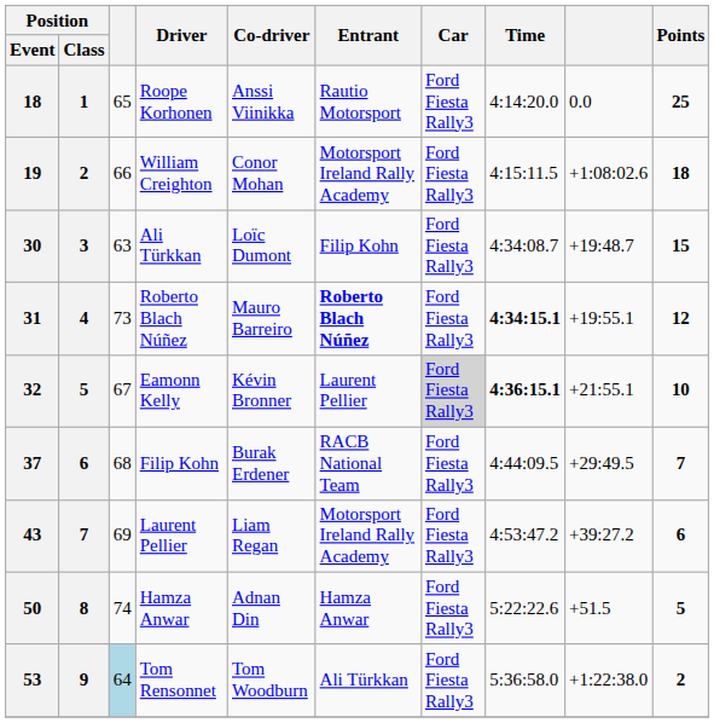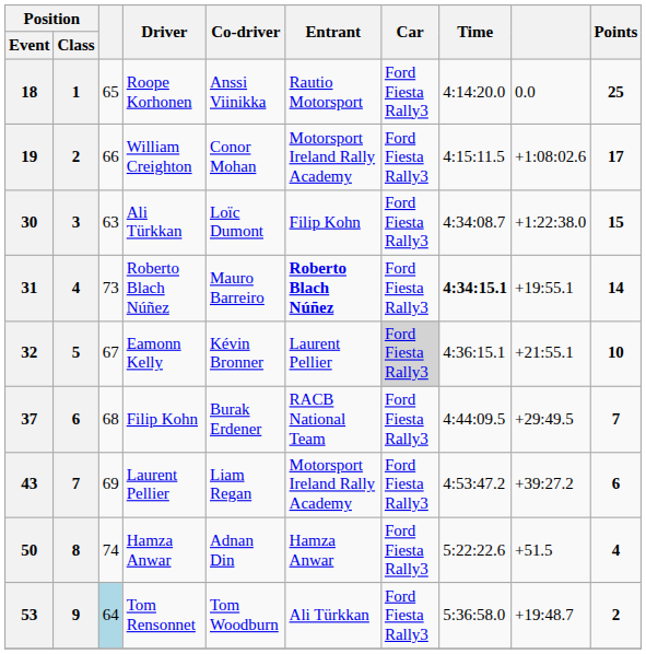19 | Points: 18 -> 17
30 | column 9: +19:48.7 -> +1:22:38.0
31 | Points: 12 -> 14
32 | Time: bold -> normal
50 | Points: 5 -> 4
53 | column 9: +1:22:38.0 -> +19:48.7
